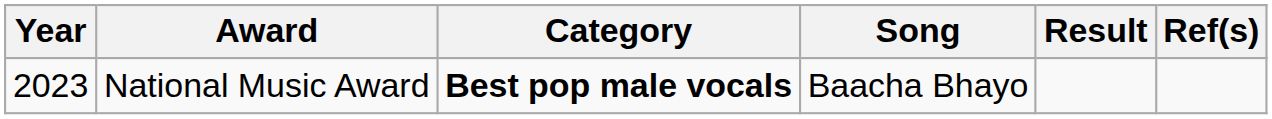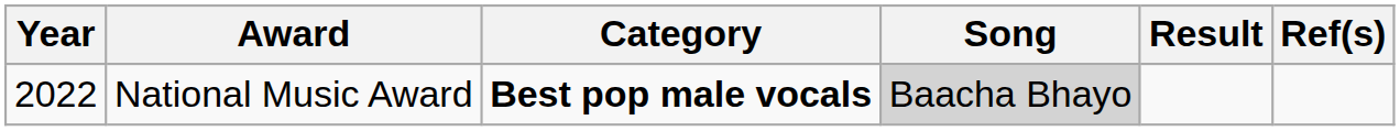National Music Award | Year: 2023 -> 2022
National Music Award | Song: no background -> lightgrey background
